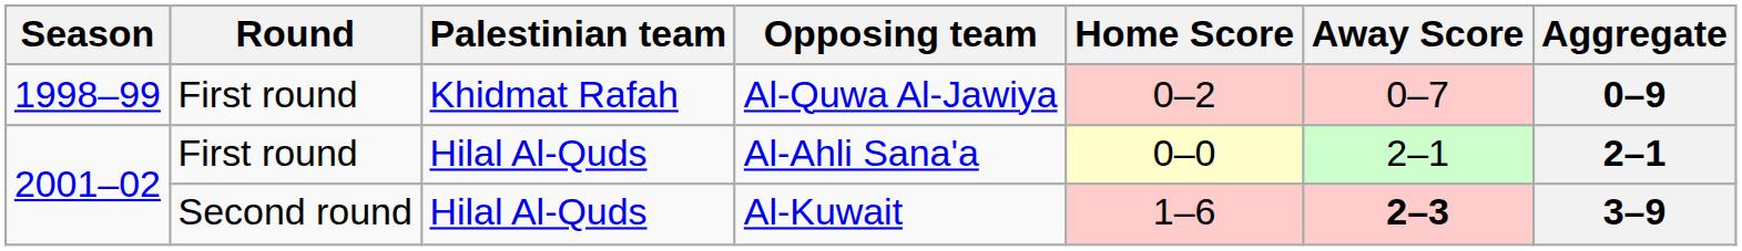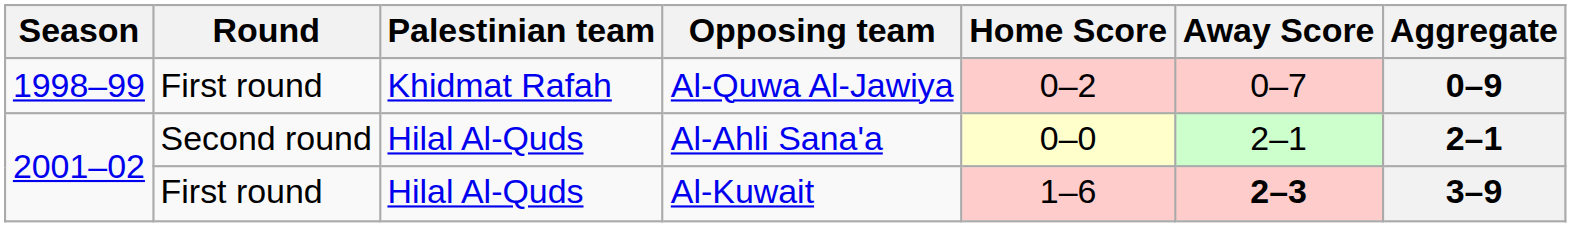Al-Ahli Sana'a | Round: First round -> Second round
Al-Kuwait | Round: Second round -> First round
